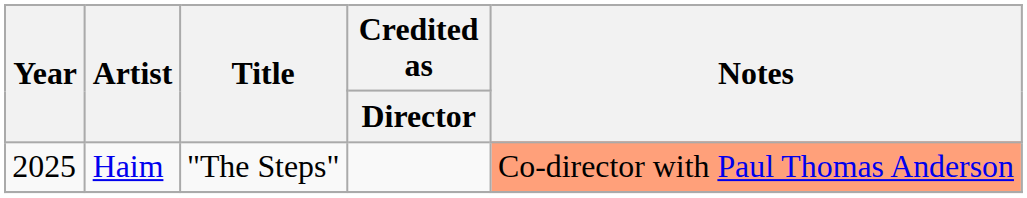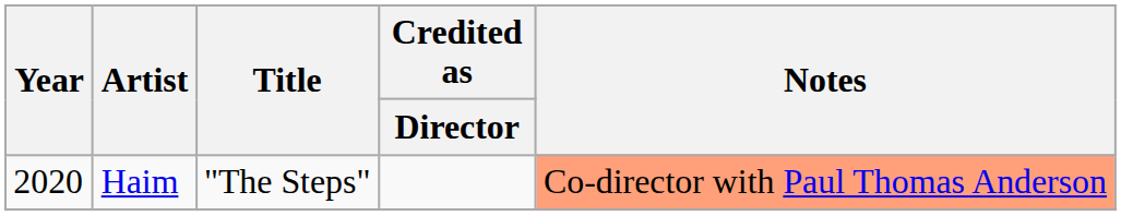Haim | Year: 2025 -> 2020
